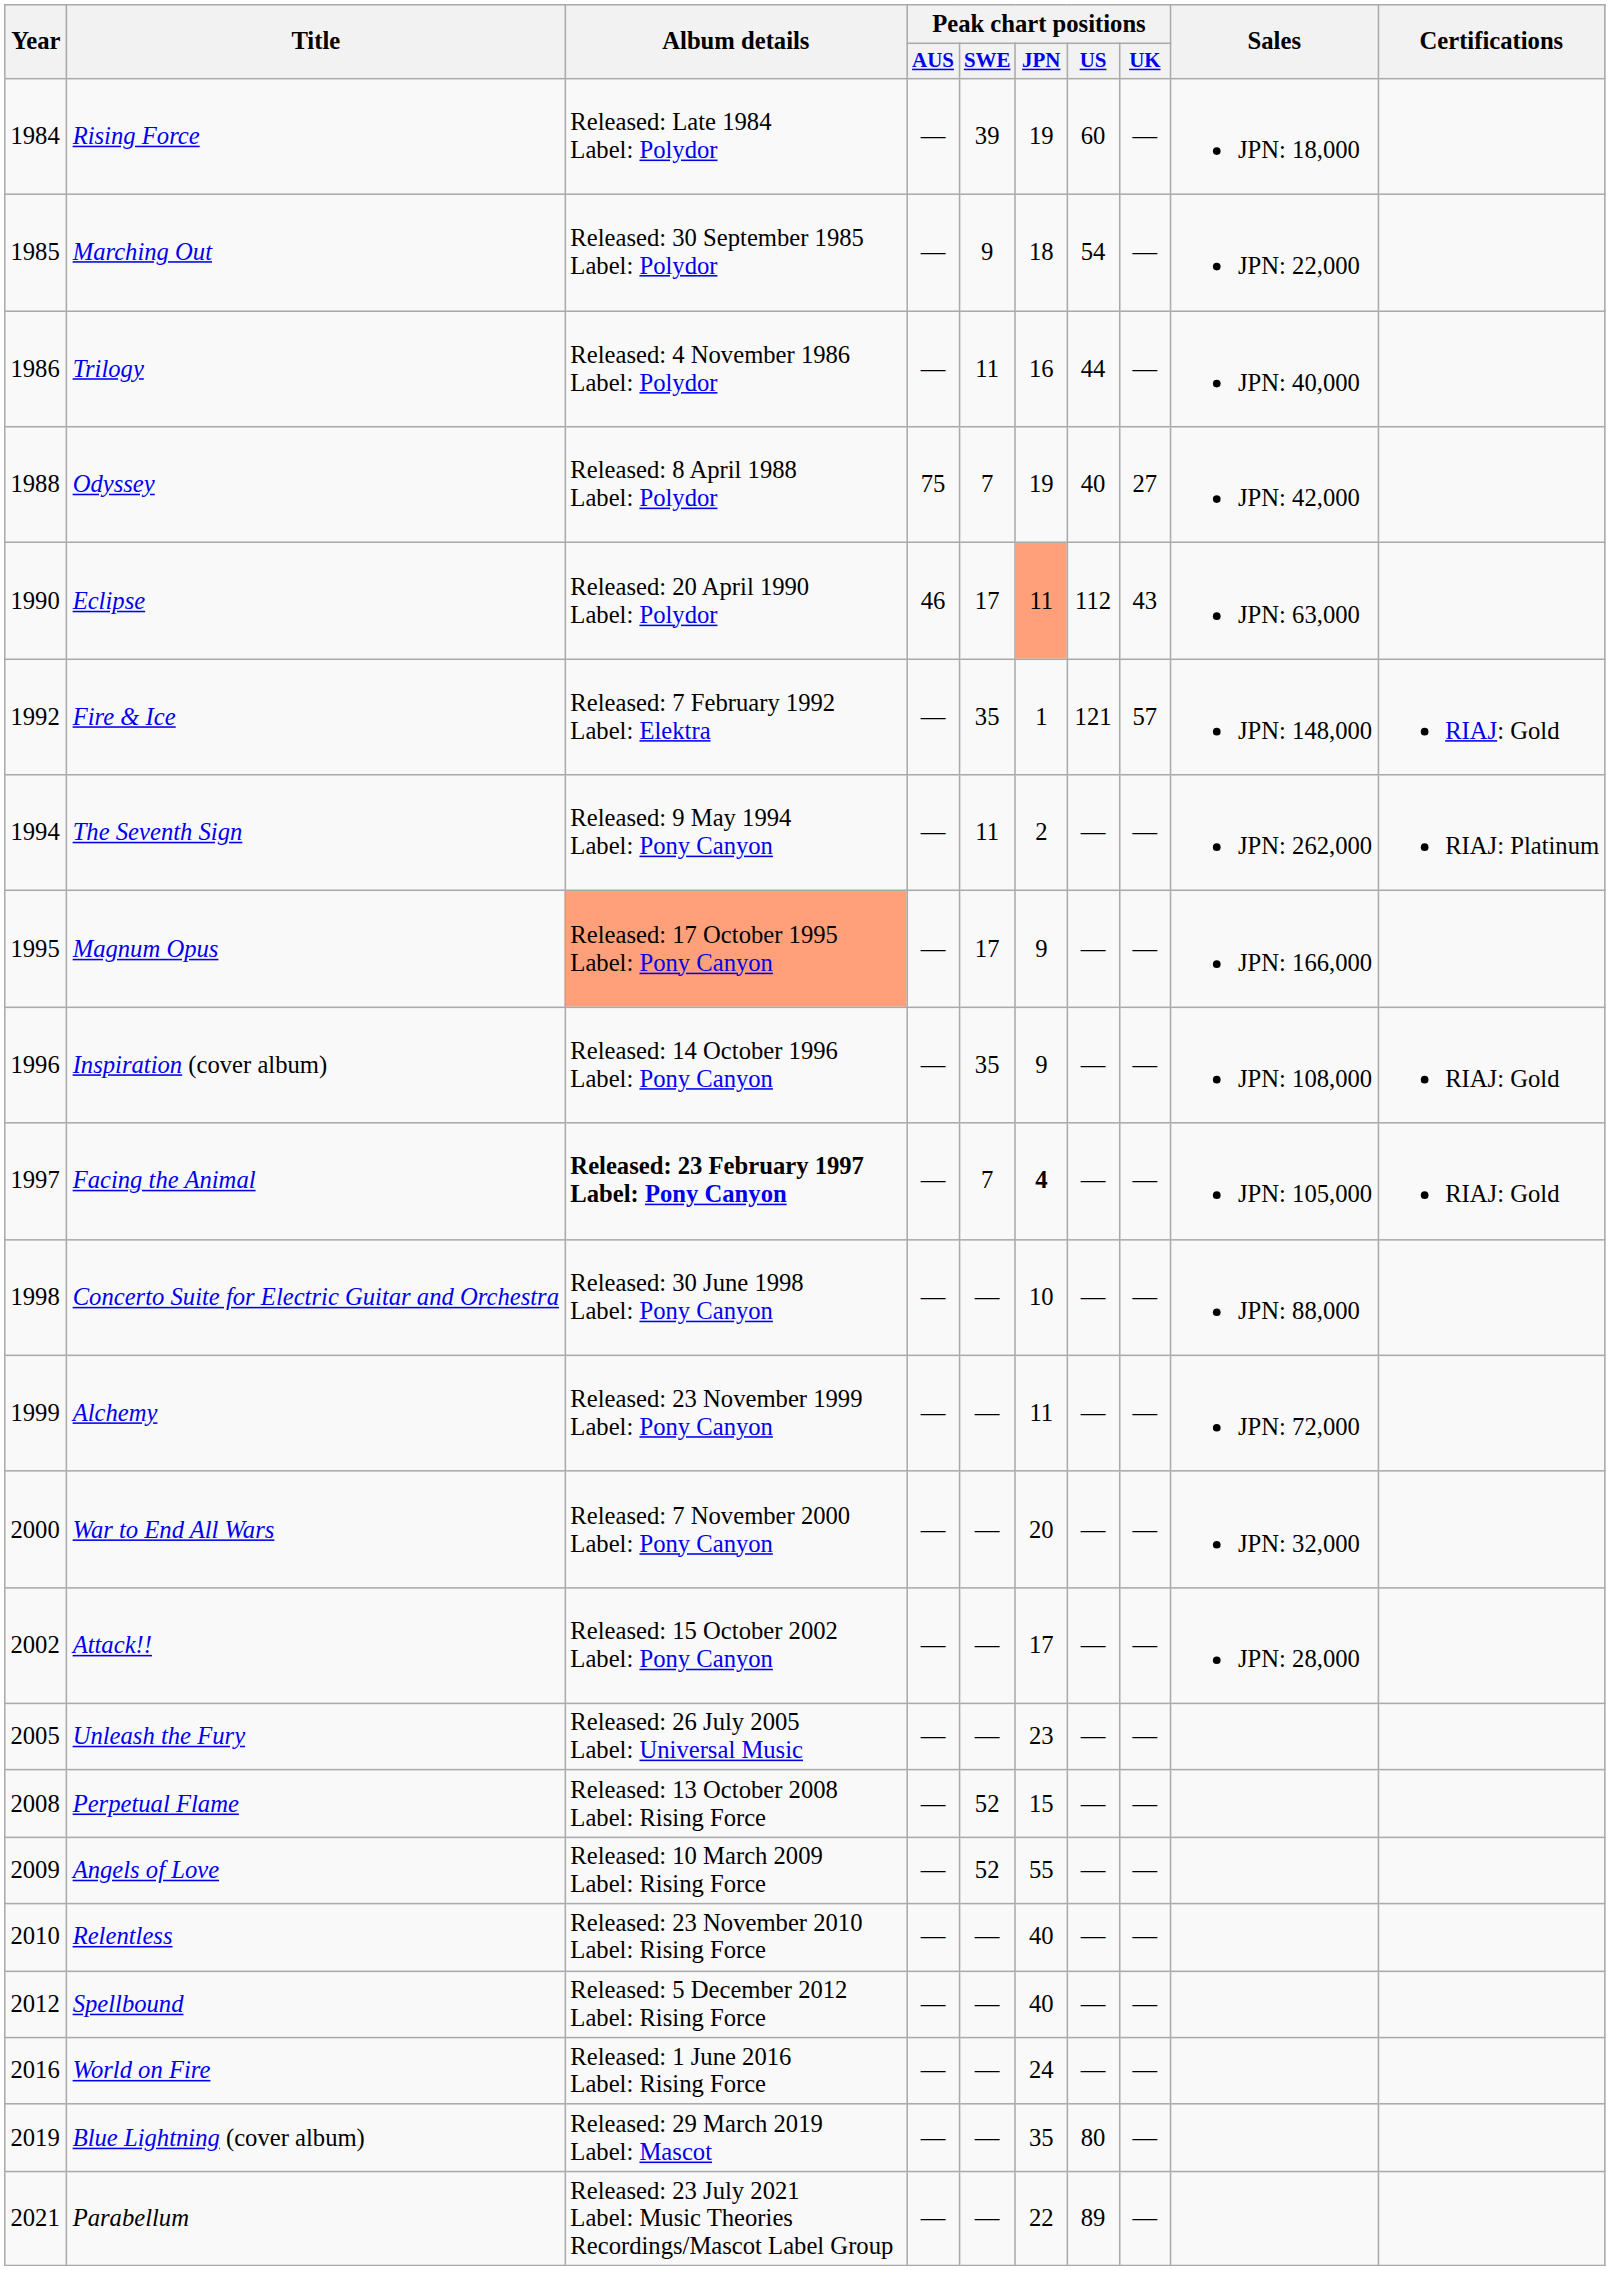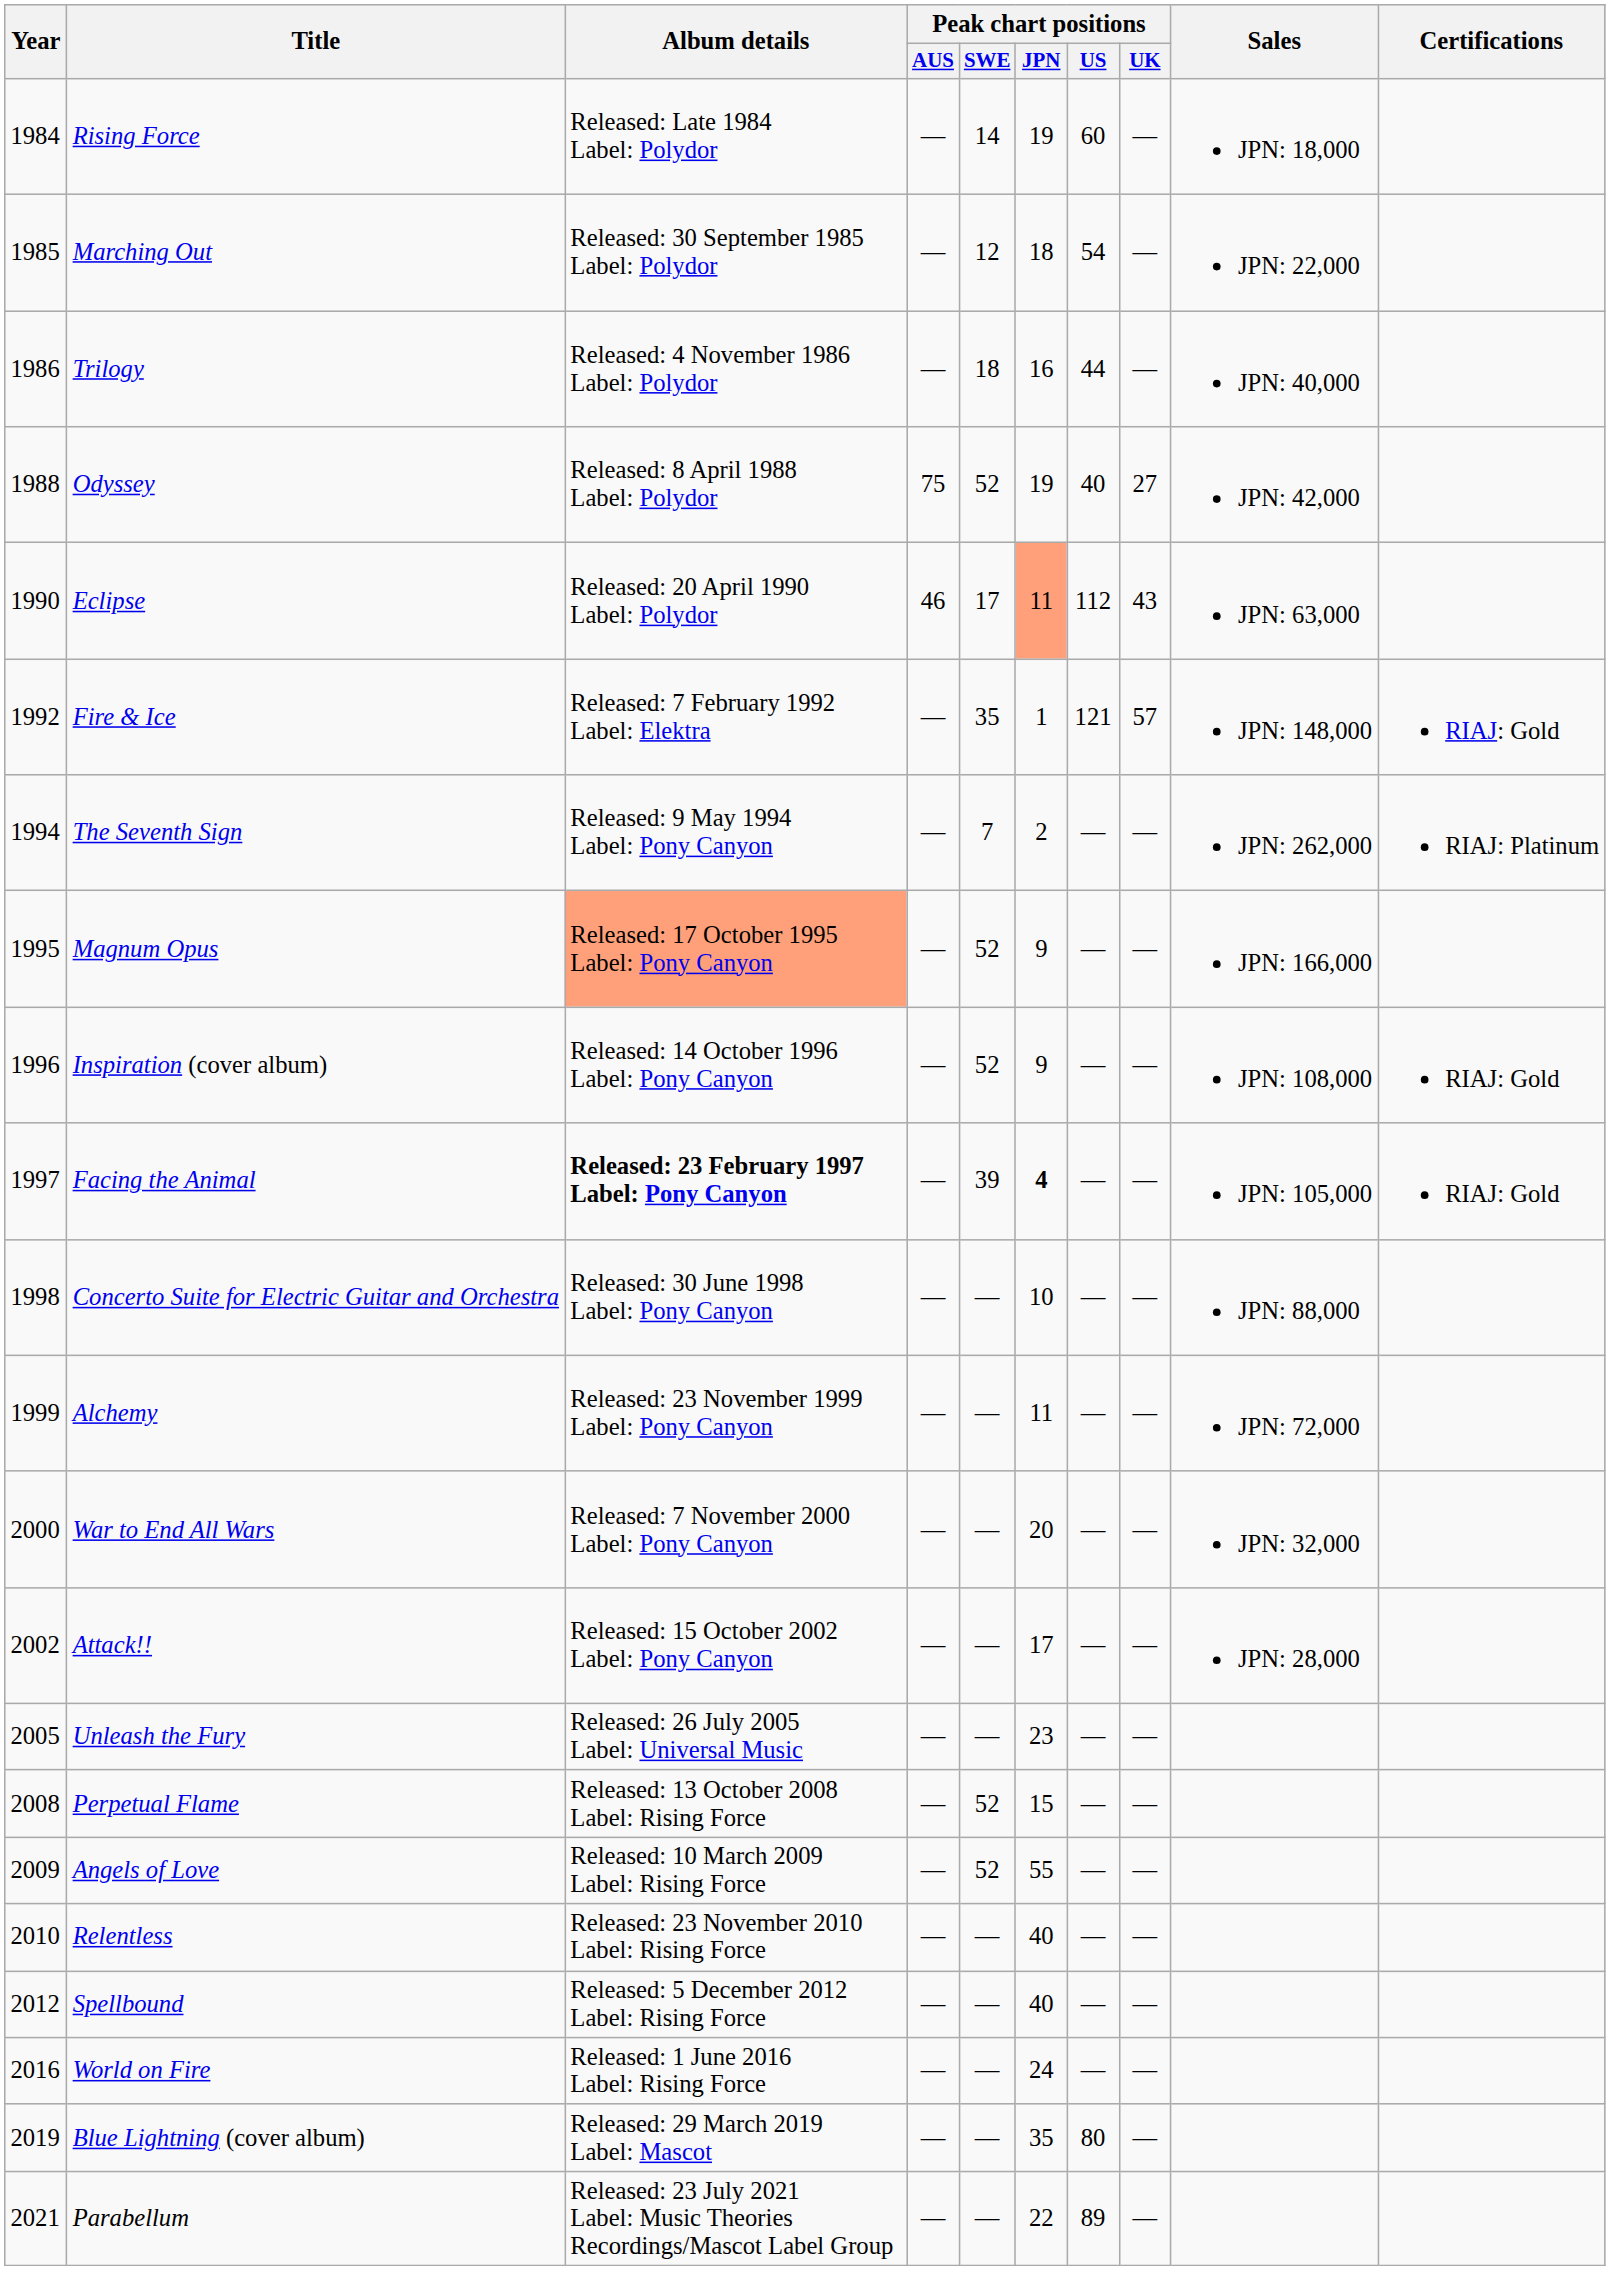Rising Force | Peak chart positions / SWE: 39 -> 14
Marching Out | Peak chart positions / SWE: 9 -> 12
Trilogy | Peak chart positions / SWE: 11 -> 18
Odyssey | Peak chart positions / SWE: 7 -> 52
The Seventh Sign | Peak chart positions / SWE: 11 -> 7
Magnum Opus | Peak chart positions / SWE: 17 -> 52
Inspiration (cover album) | Peak chart positions / SWE: 35 -> 52
Facing the Animal | Peak chart positions / SWE: 7 -> 39
